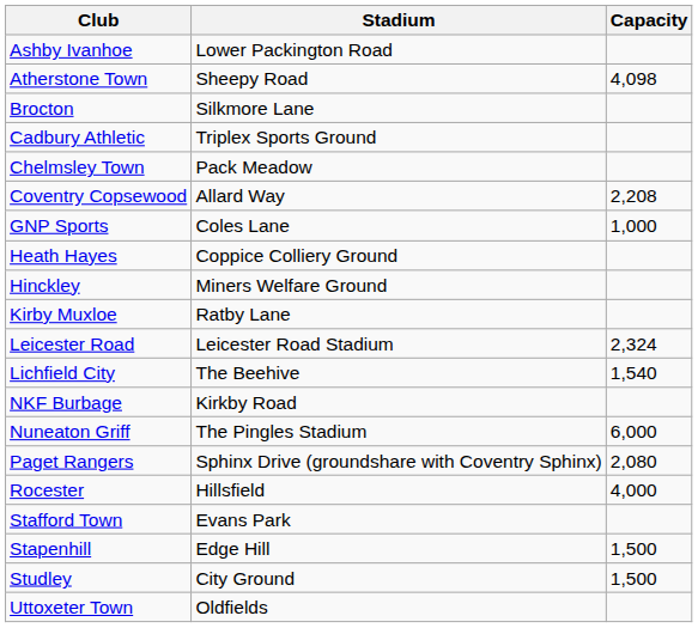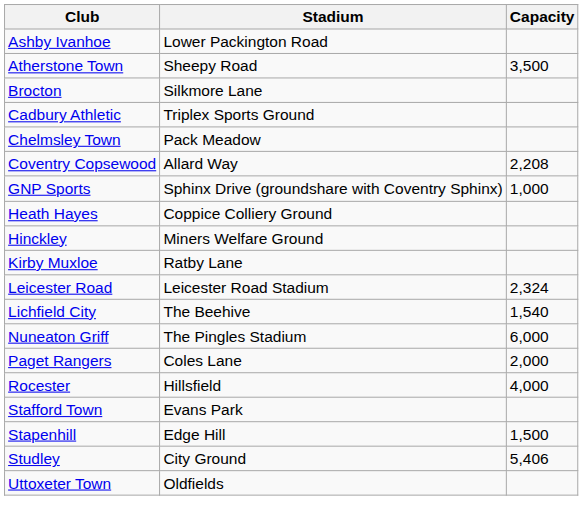Atherstone Town | Capacity: 4,098 -> 3,500
GNP Sports | Stadium: Coles Lane -> Sphinx Drive (groundshare with Coventry Sphinx)
- row: NKF Burbage | Kirkby Road
Paget Rangers | Stadium: Sphinx Drive (groundshare with Coventry Sphinx) -> Coles Lane
Paget Rangers | Capacity: 2,080 -> 2,000
Studley | Capacity: 1,500 -> 5,406
